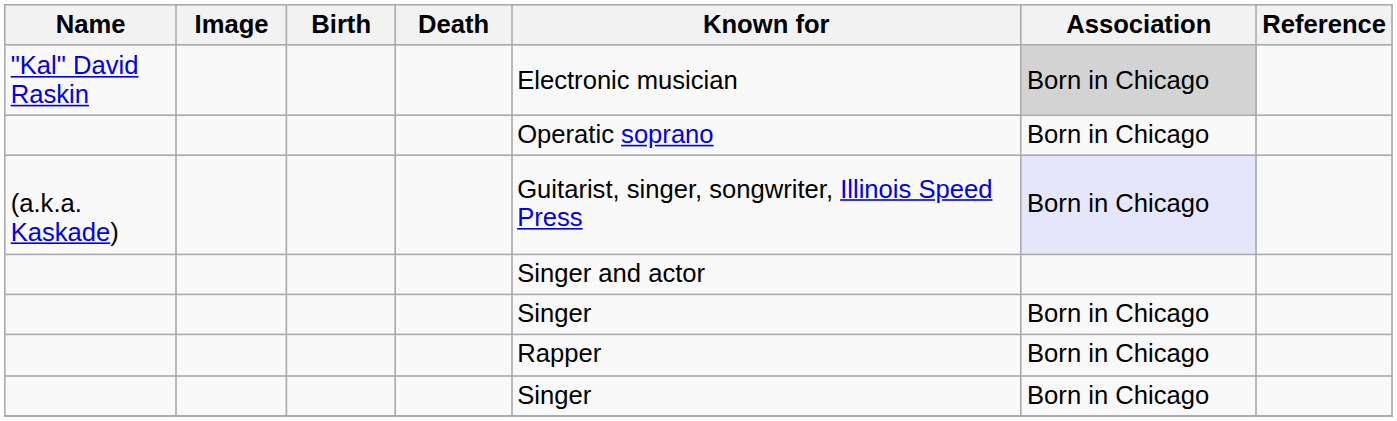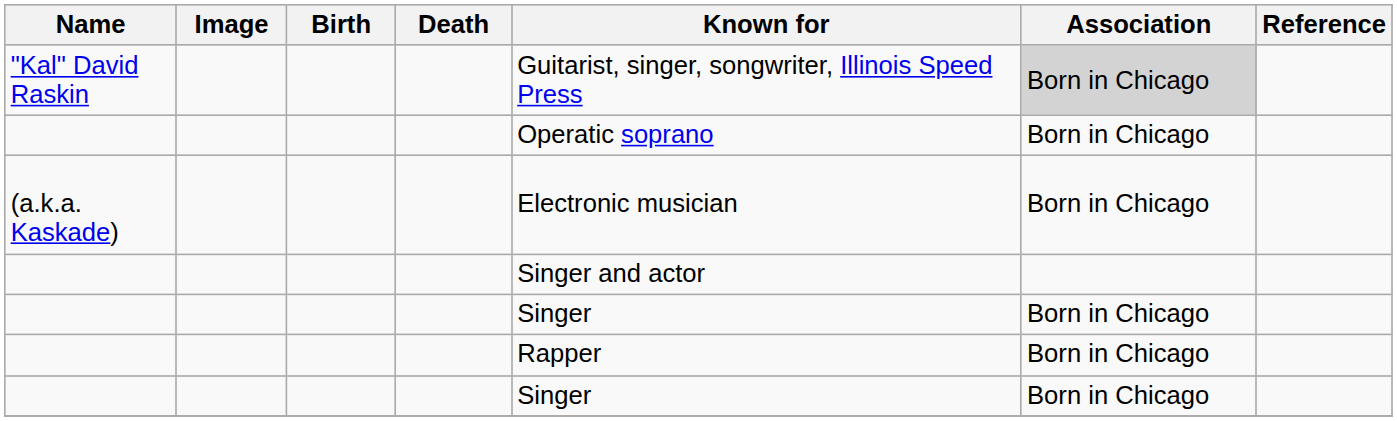"Kal" David Raskin | Known for: Electronic musician -> Guitarist, singer, songwriter, Illinois Speed Press
(a.k.a. Kaskade) | Known for: Guitarist, singer, songwriter, Illinois Speed Press -> Electronic musician
(a.k.a. Kaskade) | Association: lavender background -> no background
